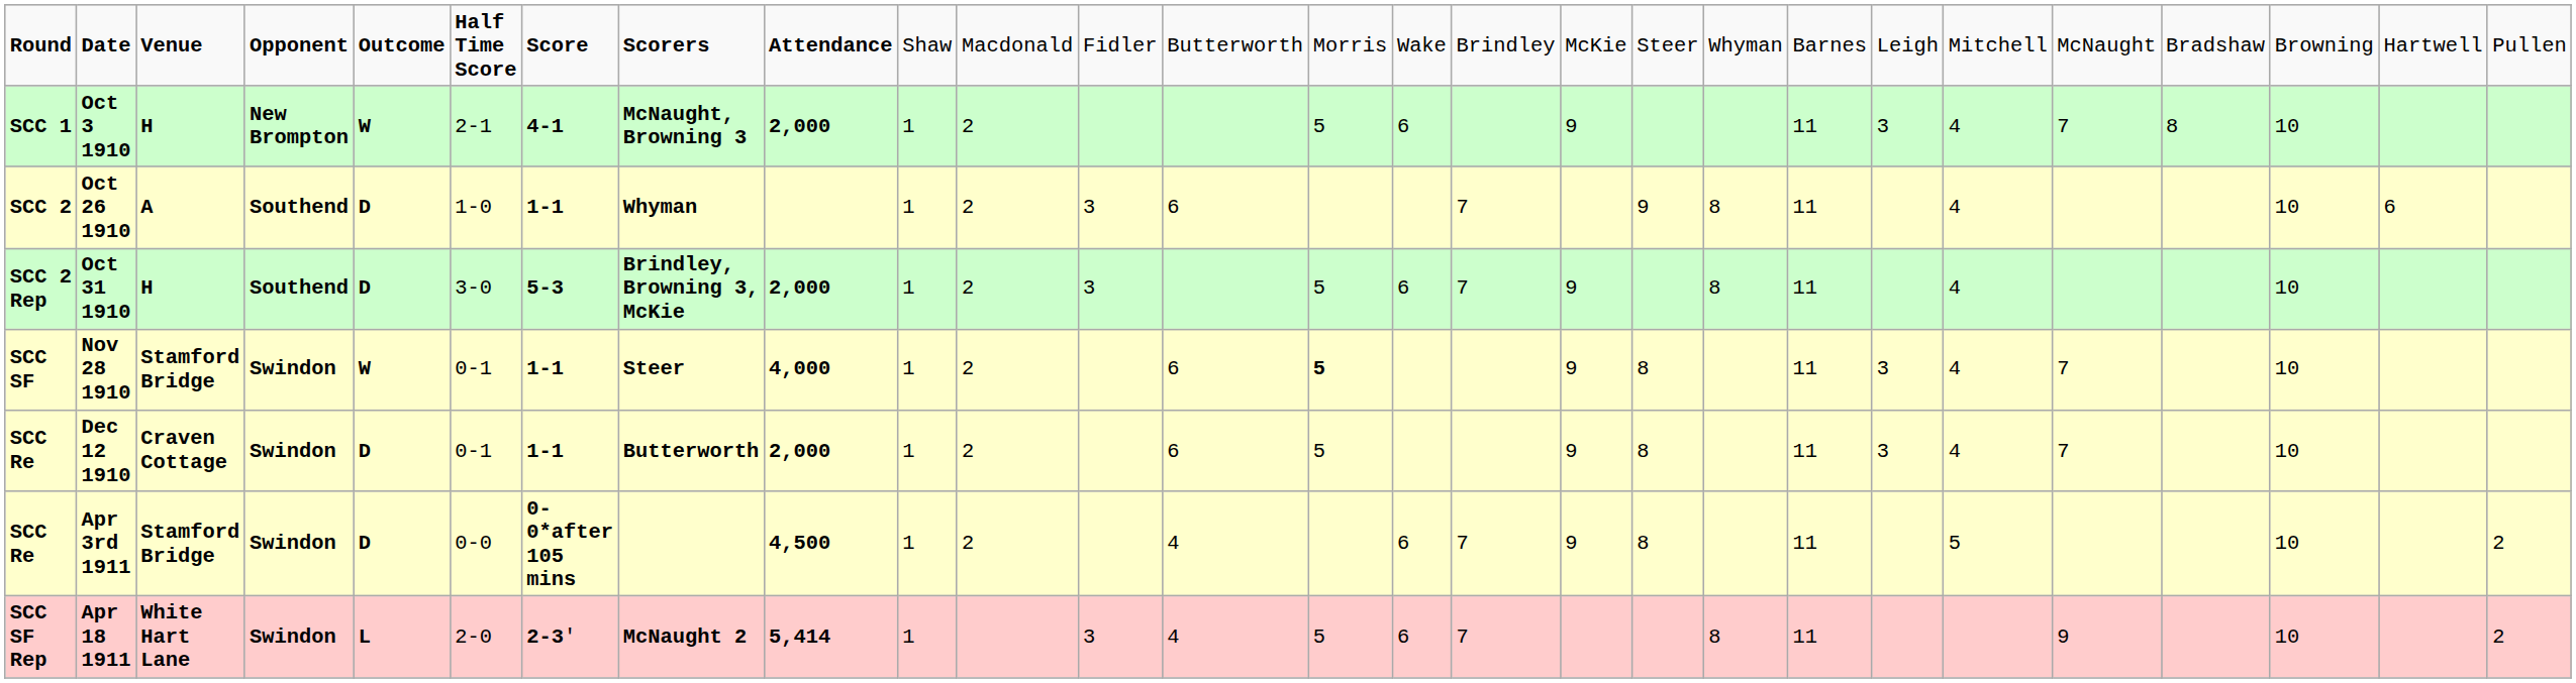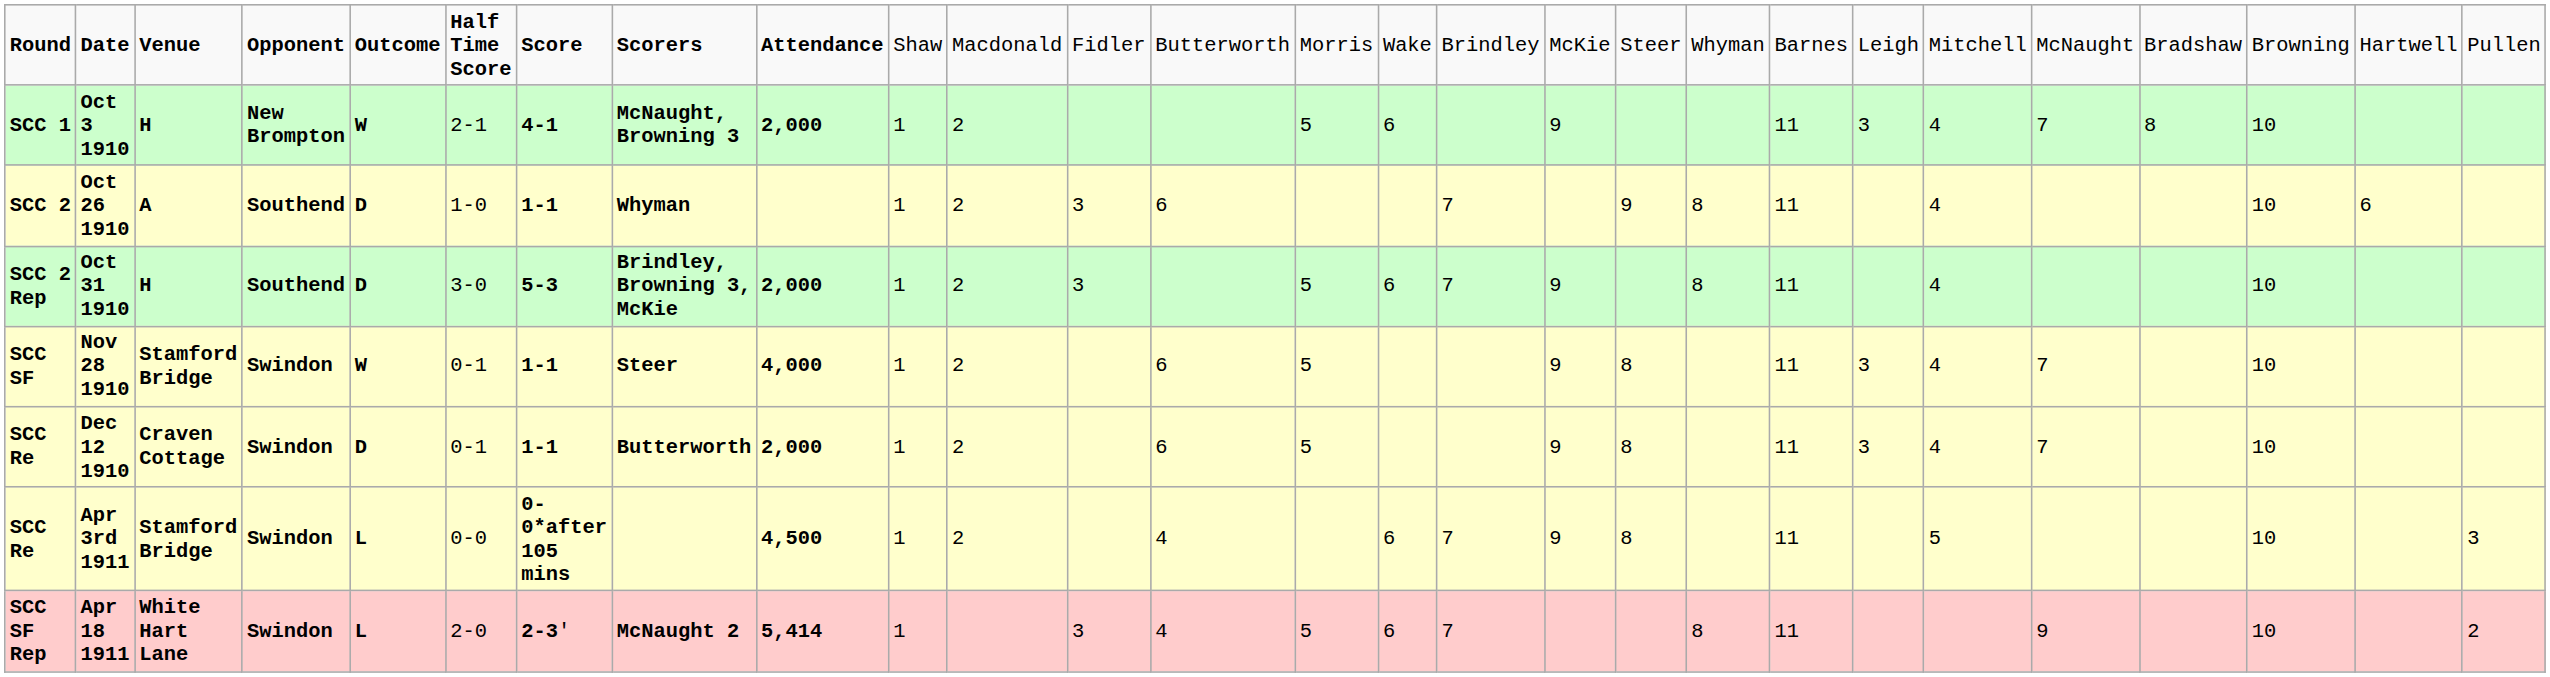Nov 28 1910 | column 14: bold -> normal
Apr 3rd 1911 | column 5: D -> L
Apr 3rd 1911 | column 27: 2 -> 3
